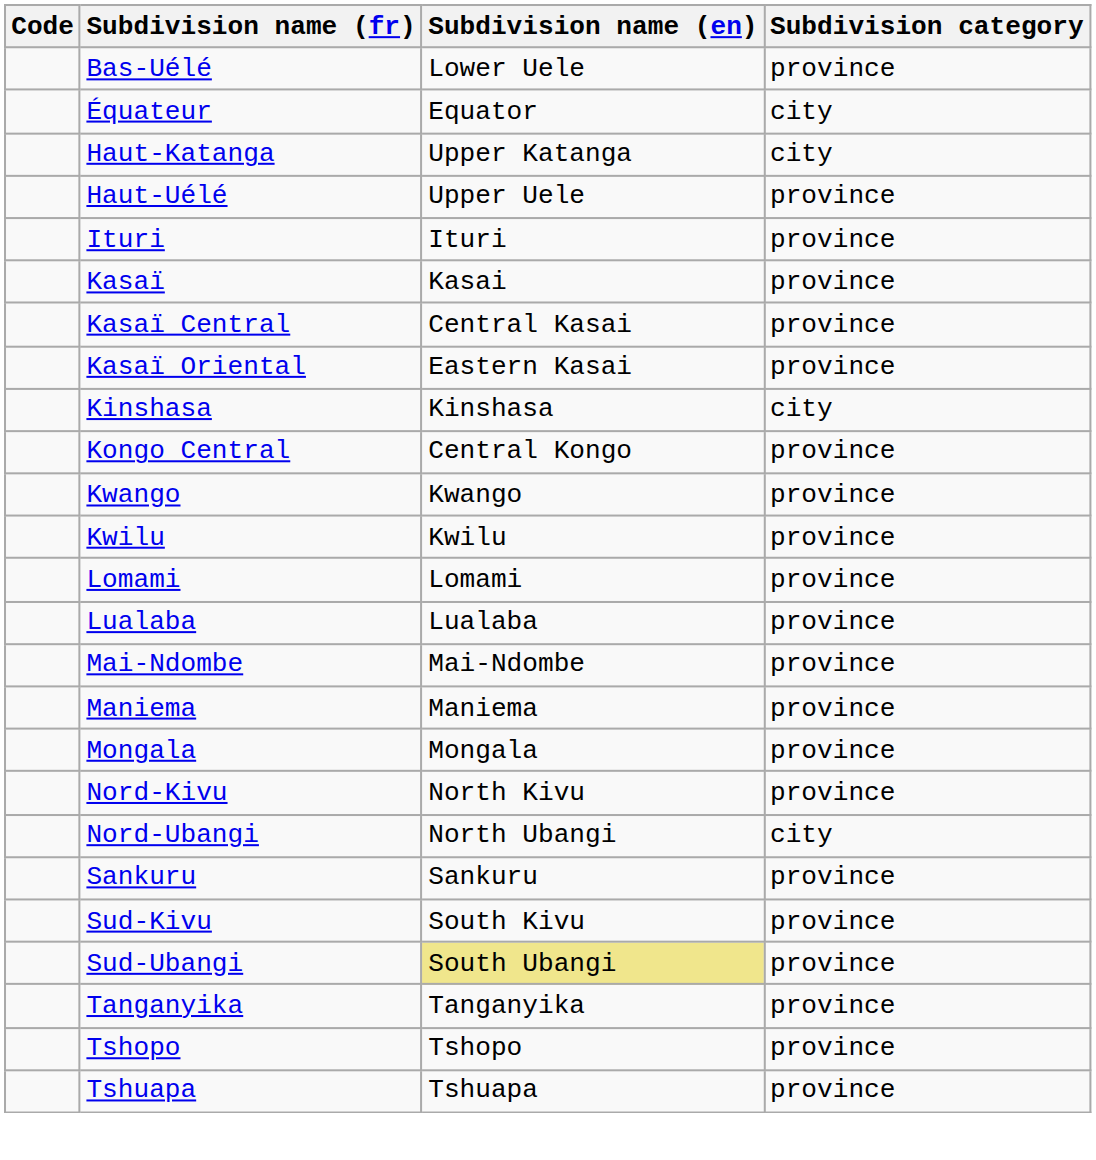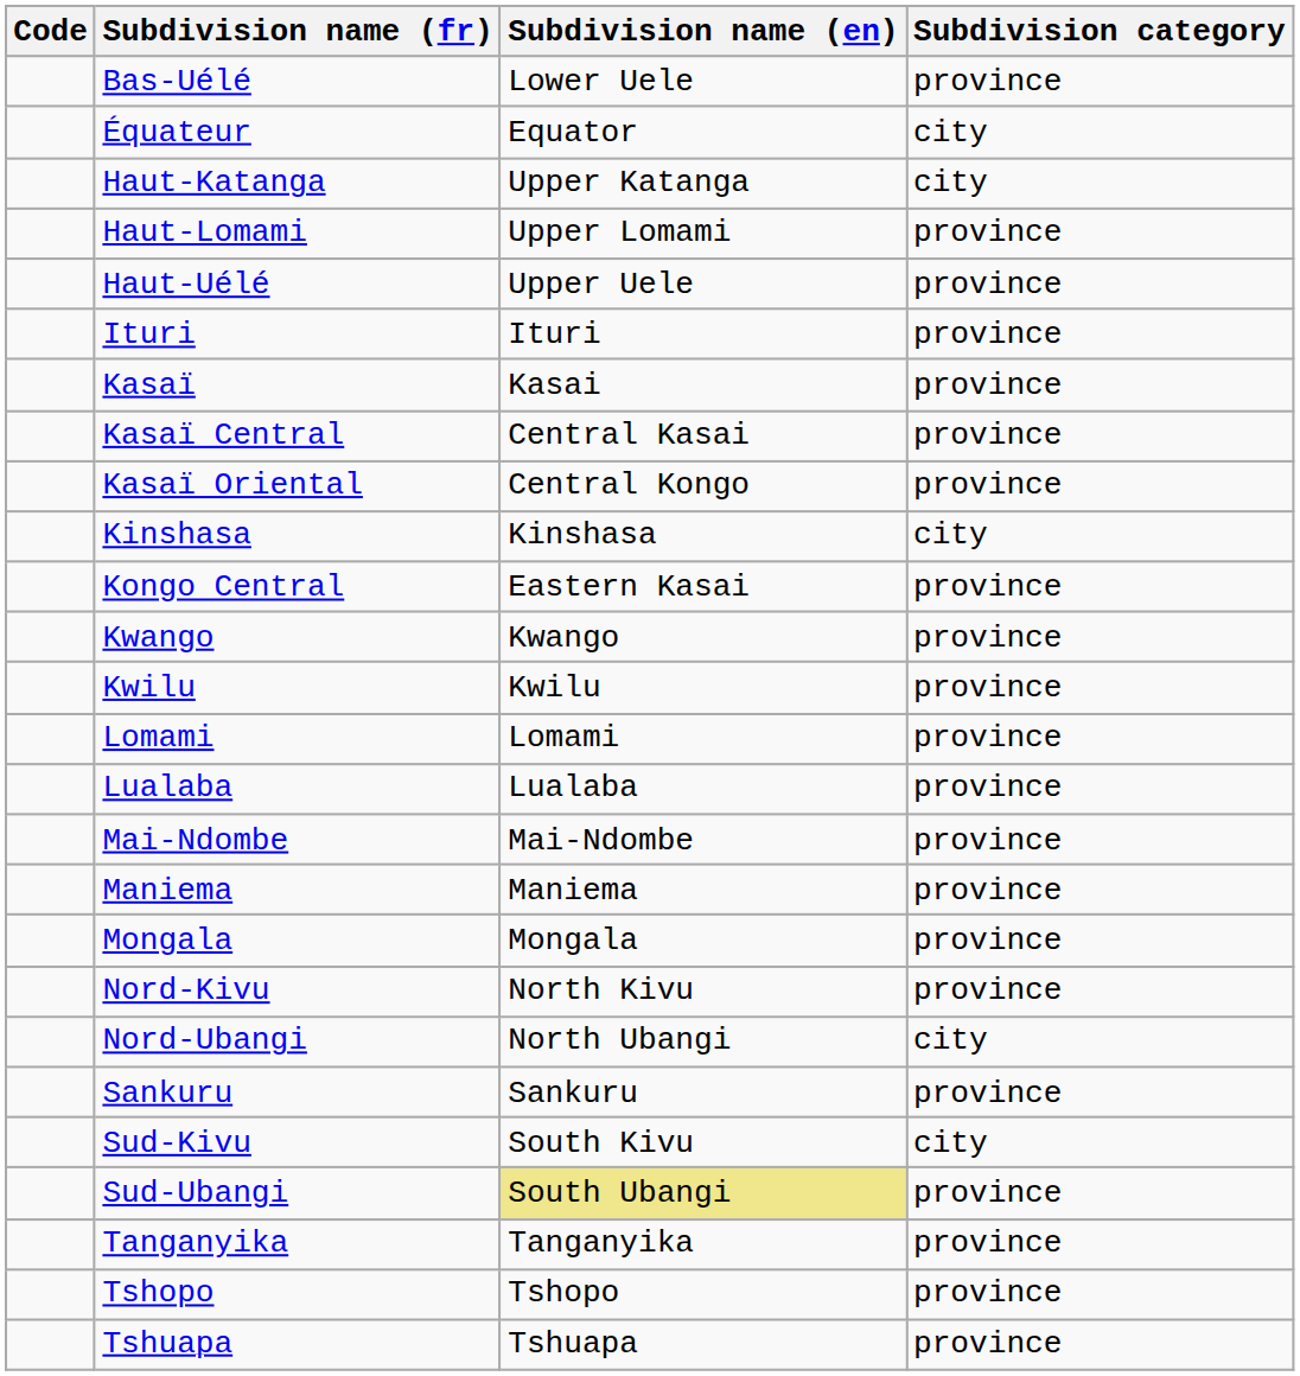+ row: Haut-Lomami | Upper Lomami | province
Kasaï Oriental | Subdivision name (en): Eastern Kasai -> Central Kongo
Kongo Central | Subdivision name (en): Central Kongo -> Eastern Kasai
Sud-Kivu | Subdivision category: province -> city
